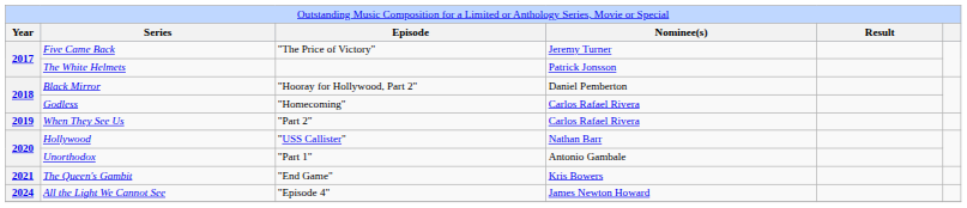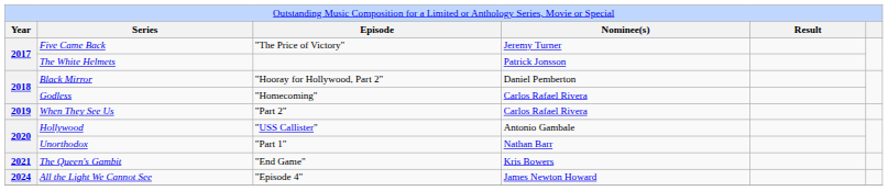Hollywood | column 4: Nathan Barr -> Antonio Gambale
Unorthodox | column 4: Antonio Gambale -> Nathan Barr
